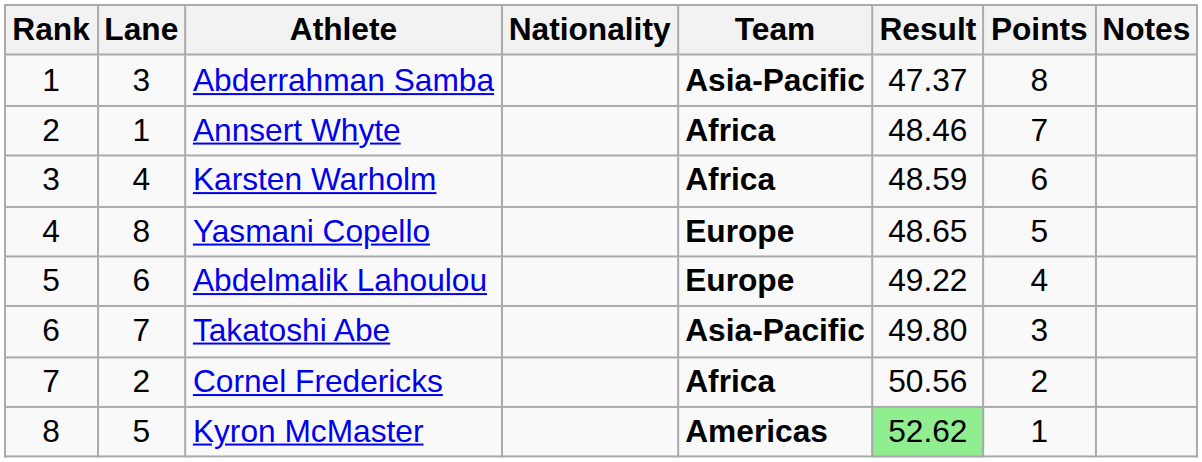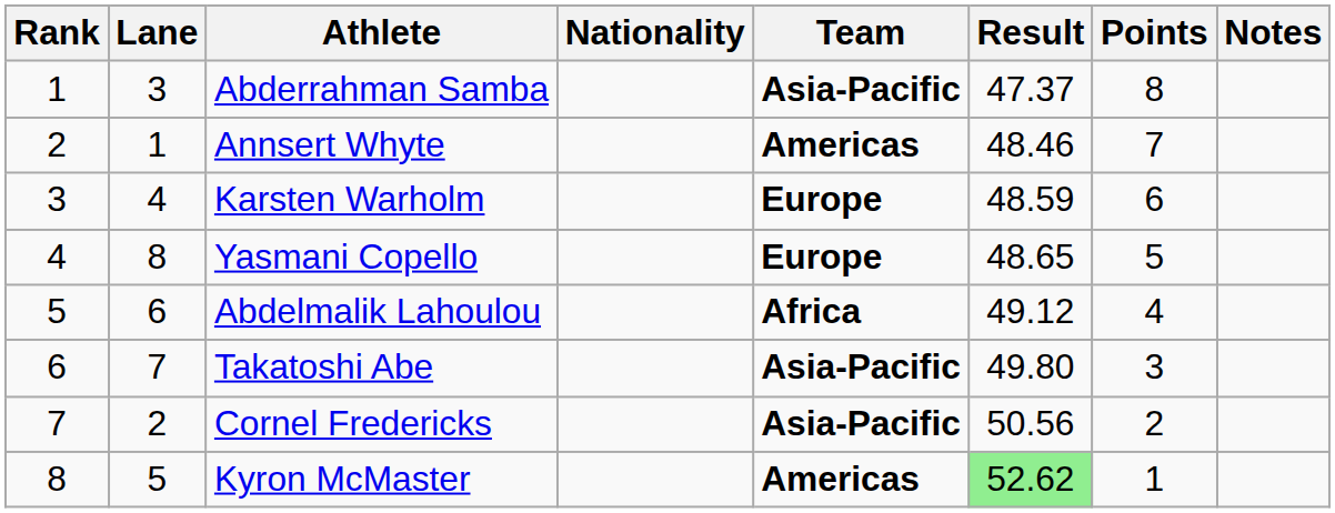Annsert Whyte | Team: Africa -> Americas
Karsten Warholm | Team: Africa -> Europe
Abdelmalik Lahoulou | Team: Europe -> Africa
Abdelmalik Lahoulou | Result: 49.22 -> 49.12
Cornel Fredericks | Team: Africa -> Asia-Pacific
